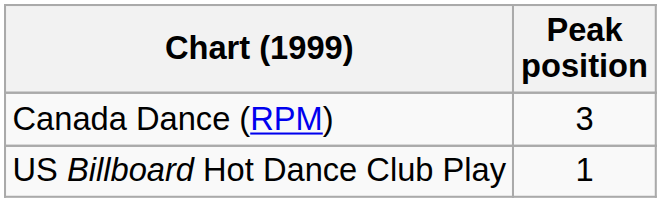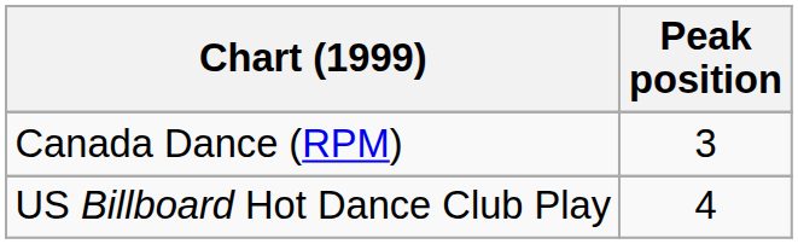US Billboard Hot Dance Club Play | Peak position: 1 -> 4
